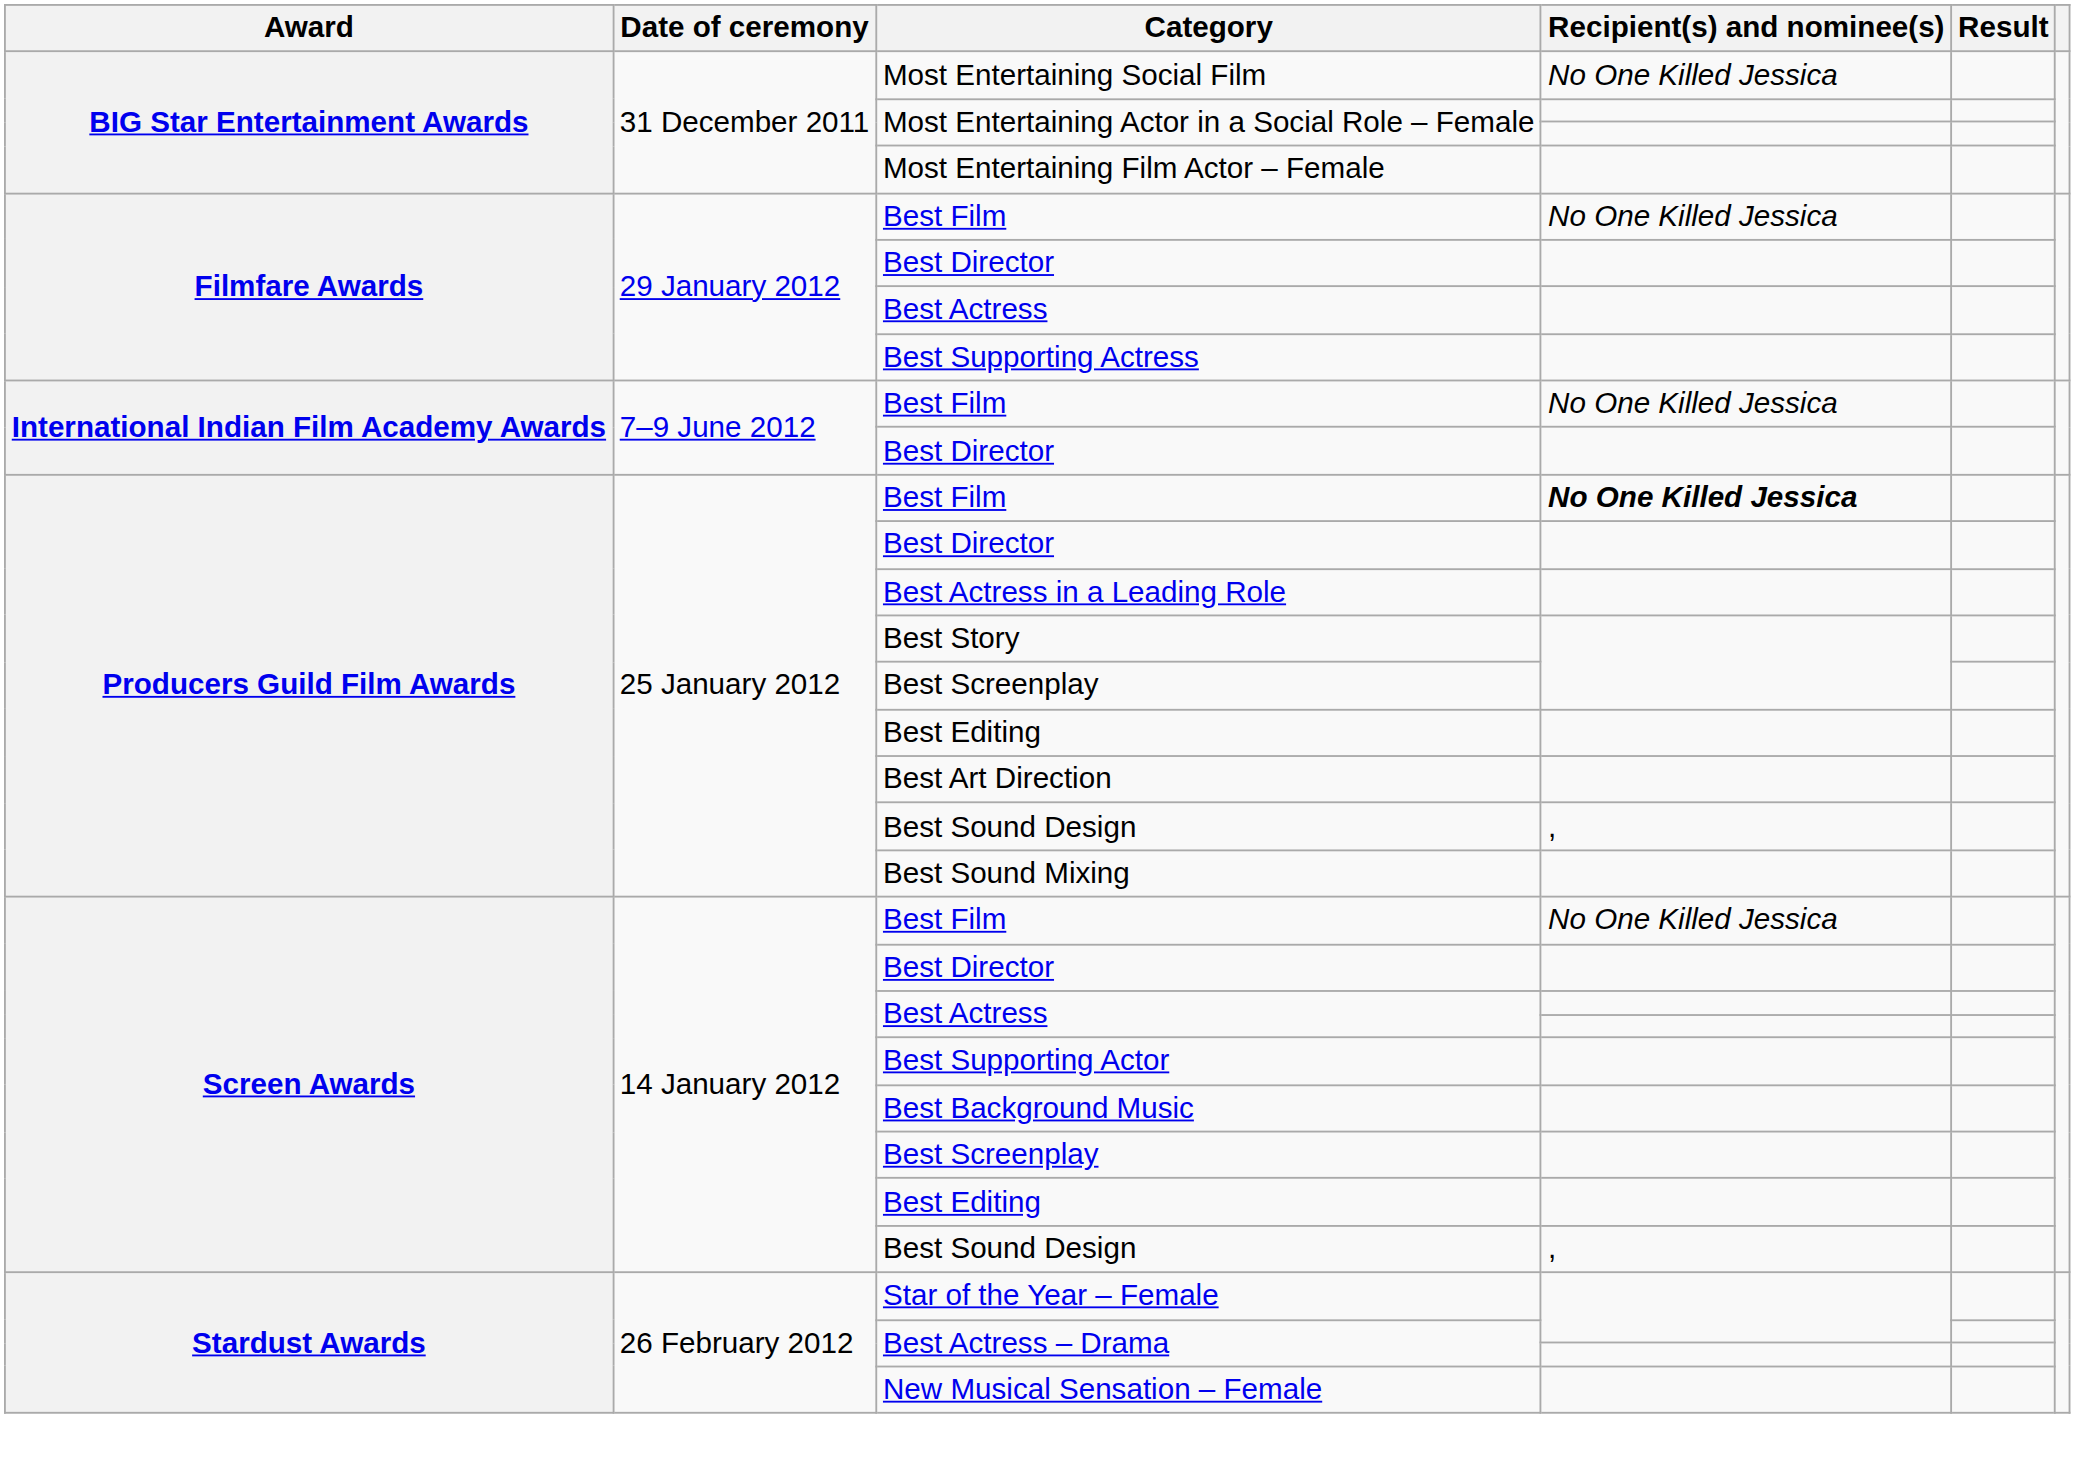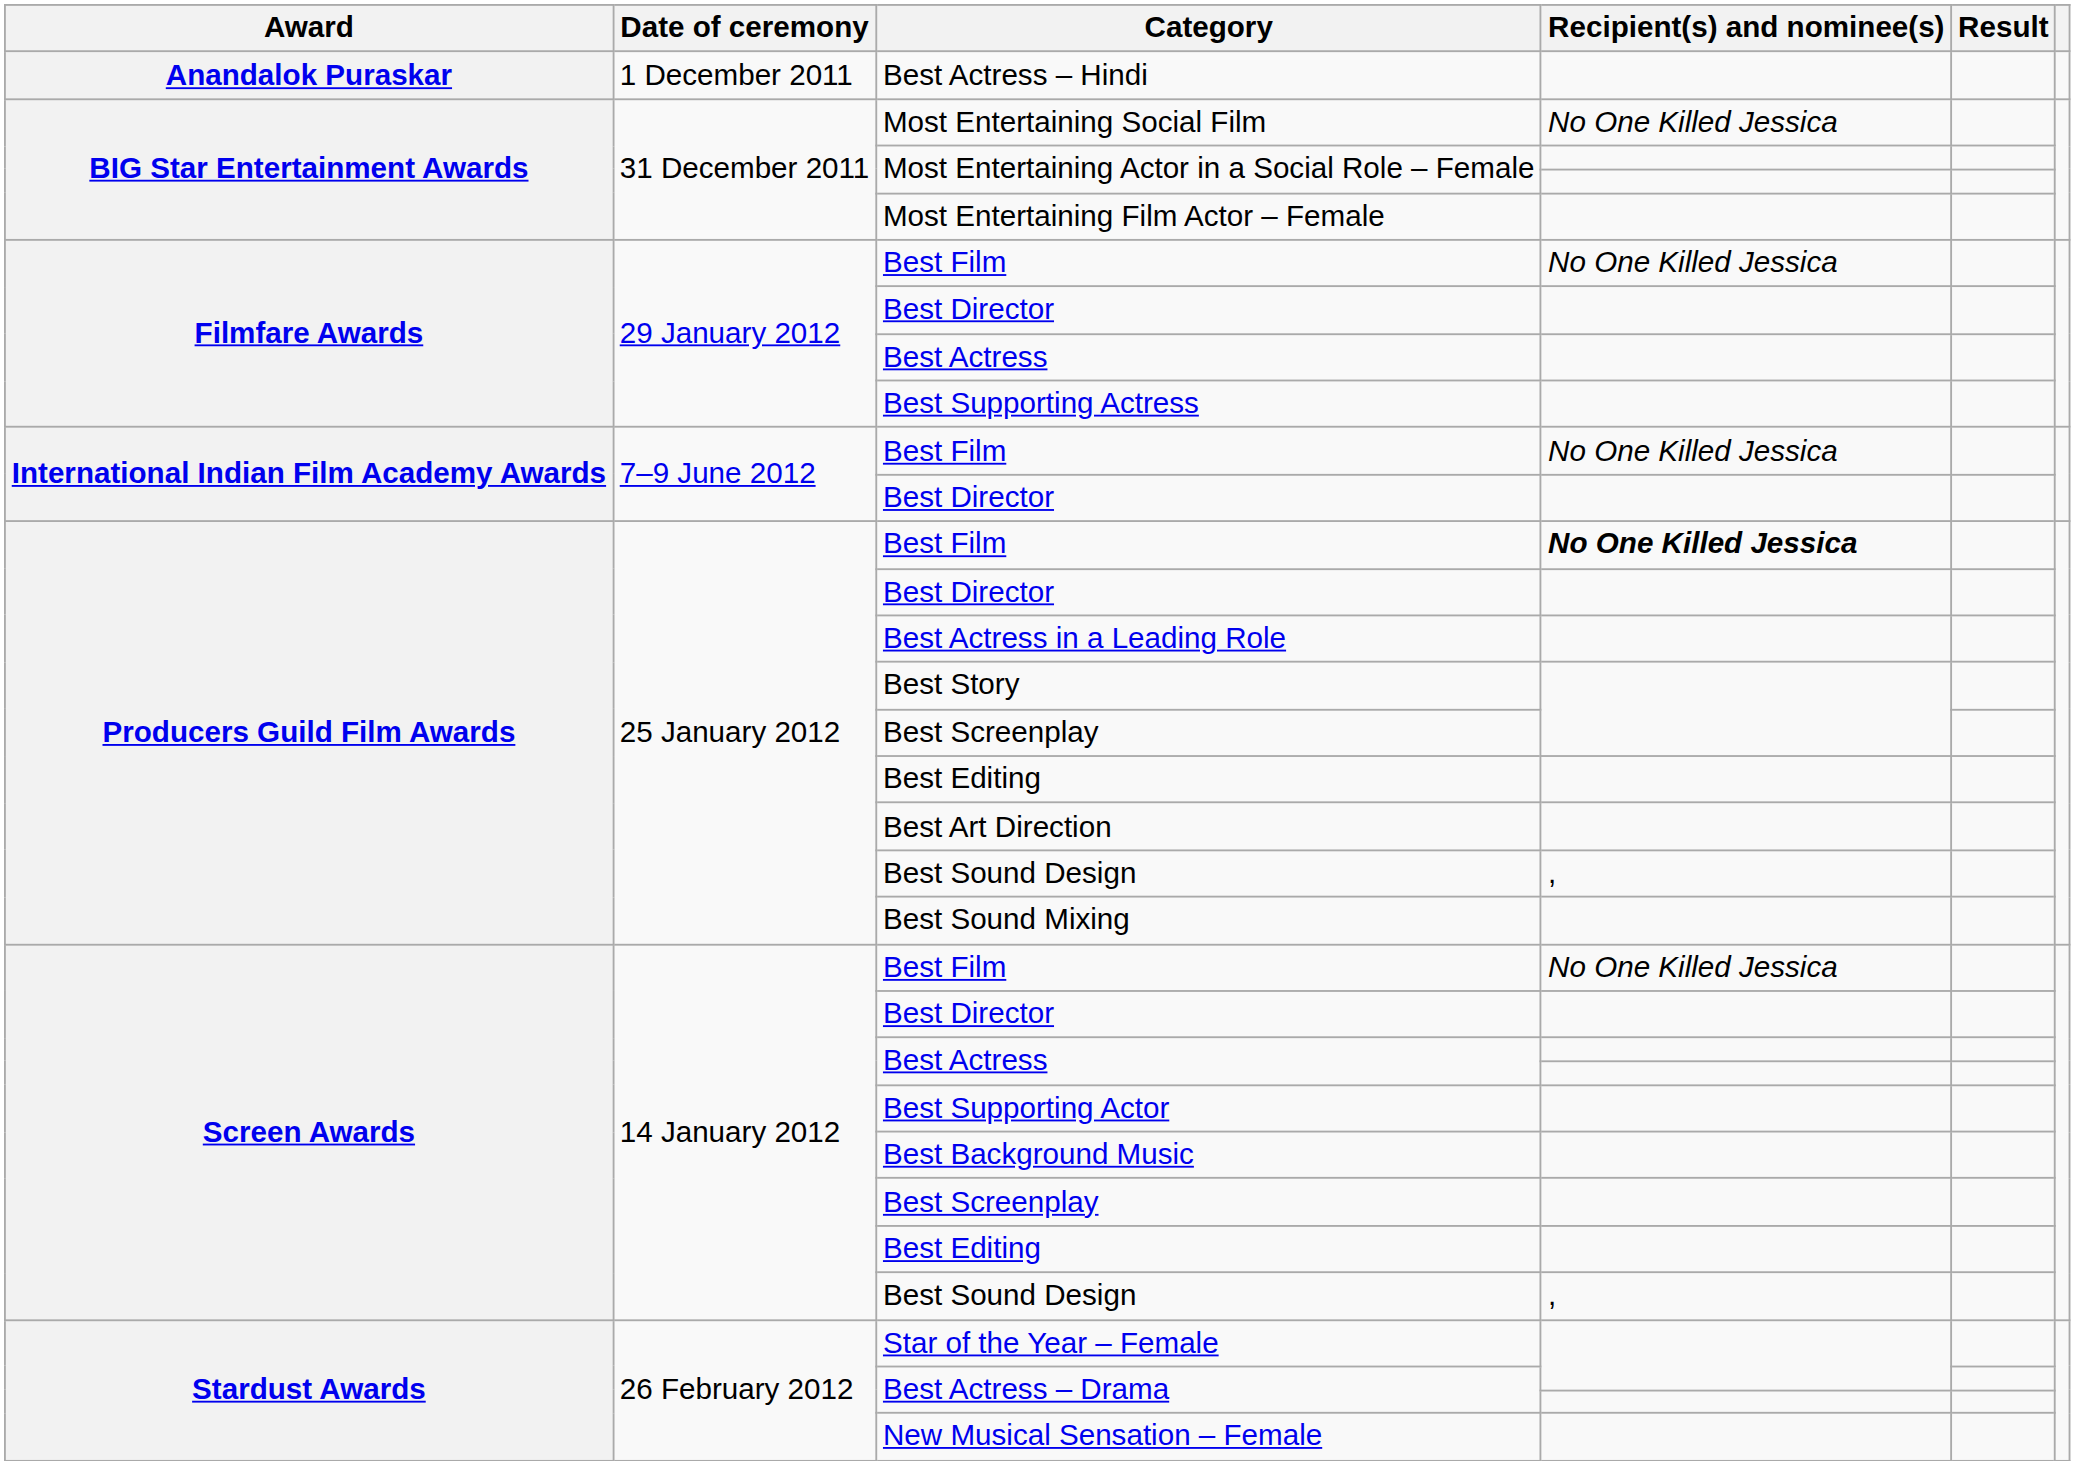+ row: Anandalok Puraskar | 1 December 2011 | Best Actress – Hindi
